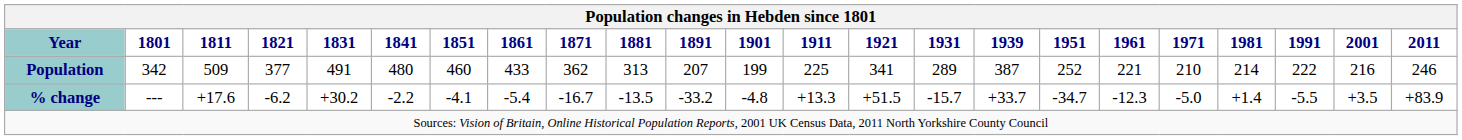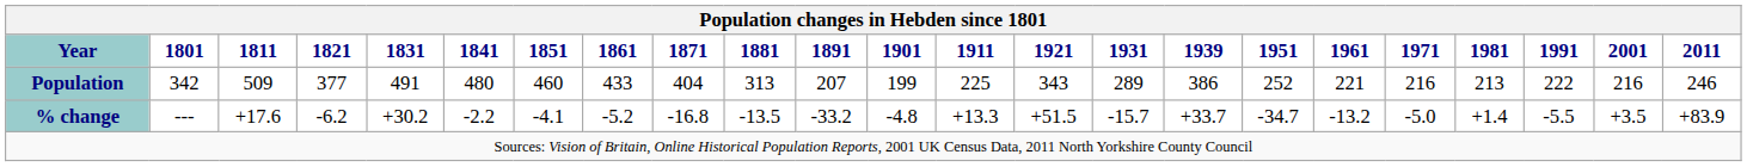Population | 1871: 362 -> 404
Population | 1921: 341 -> 343
Population | 1939: 387 -> 386
Population | 1971: 210 -> 216
Population | 1981: 214 -> 213
% change | 1861: -5.4 -> -5.2
% change | 1871: -16.7 -> -16.8
% change | 1961: -12.3 -> -13.2
